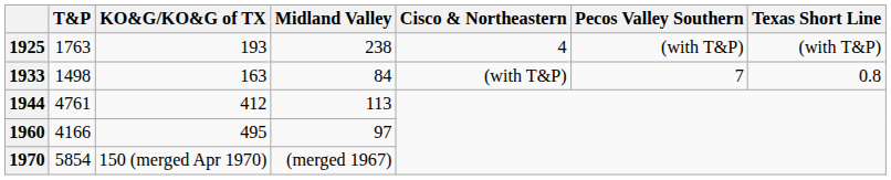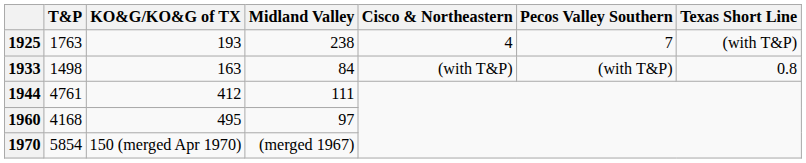1925 | Pecos Valley Southern: (with T&P) -> 7
1933 | Pecos Valley Southern: 7 -> (with T&P)
1944 | Midland Valley: 113 -> 111
1960 | T&P: 4166 -> 4168
